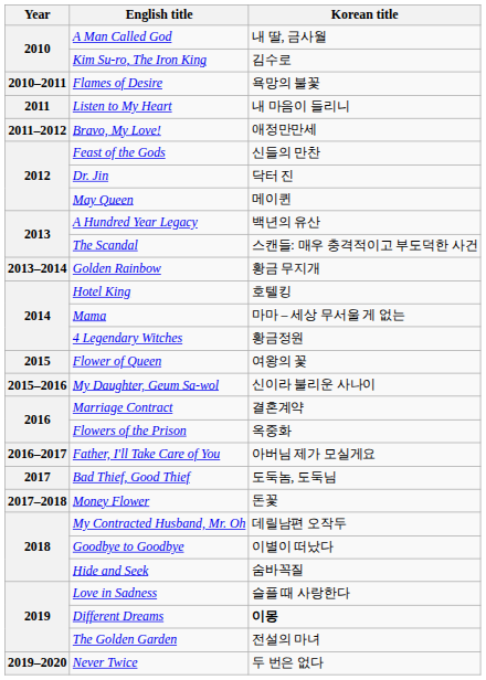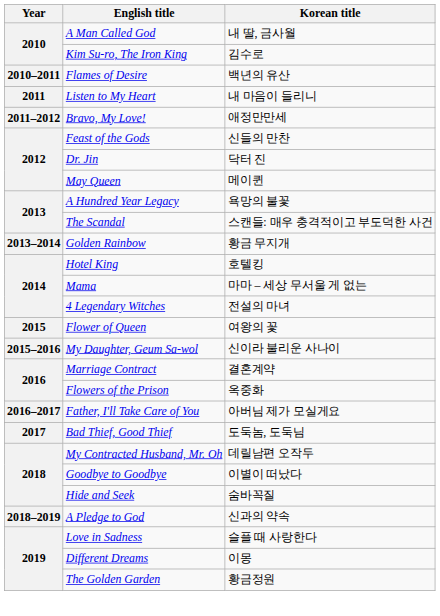Flames of Desire | Korean title: 욕망의 불꽃 -> 백년의 유산
A Hundred Year Legacy | Korean title: 백년의 유산 -> 욕망의 불꽃
4 Legendary Witches | Korean title: 황금정원 -> 전설의 마녀
- row: 2017–2018 | Money Flower | 돈꽃
+ row: 2018–2019 | A Pledge to God | 신과의 약속
Different Dreams | Korean title: bold -> normal
The Golden Garden | Korean title: 전설의 마녀 -> 황금정원
- row: 2019–2020 | Never Twice | 두 번은 없다
